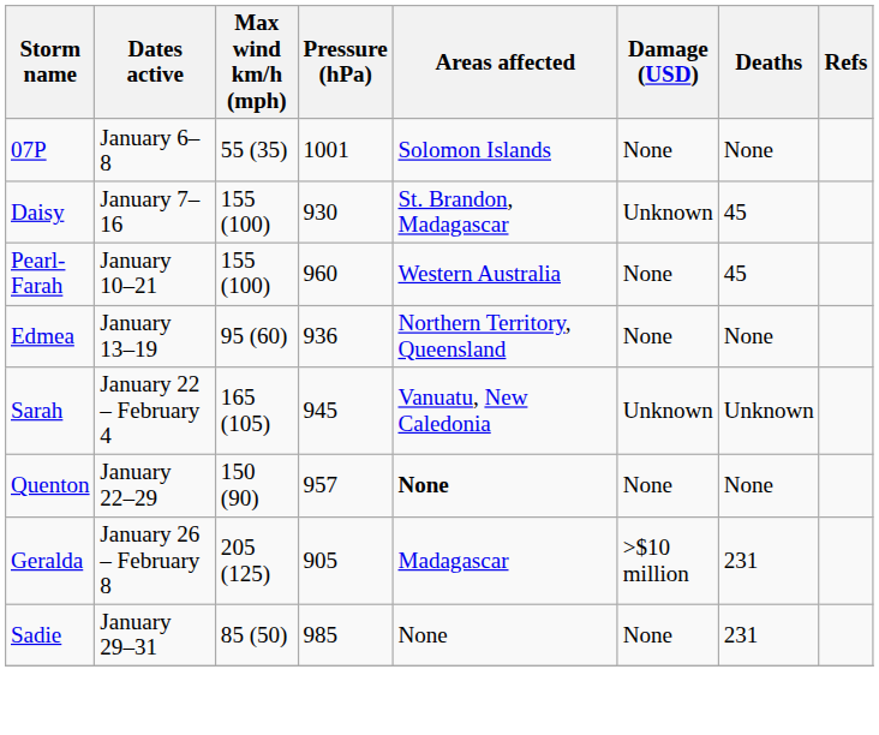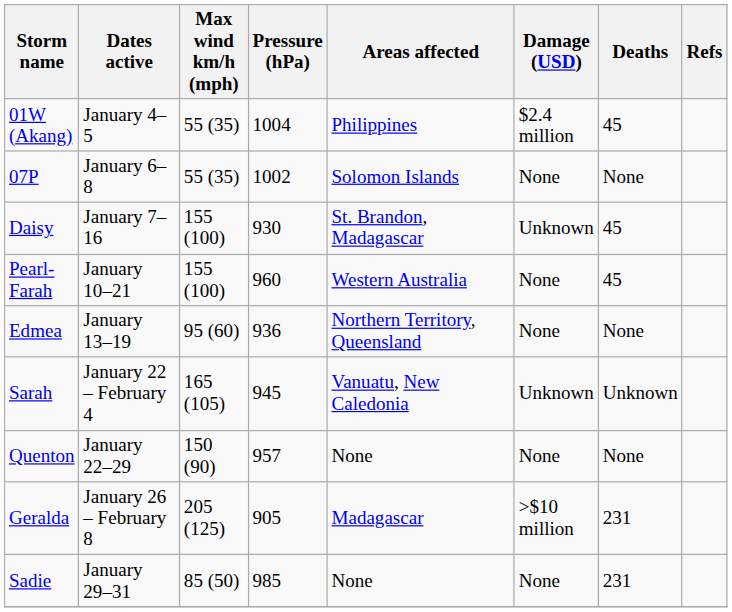+ row: 01W (Akang) | January 4–5 | 55 (35) | 1004 | Philippines | $2.4 million | 45
07P | Pressure (hPa): 1001 -> 1002
Quenton | Areas affected: bold -> normal
